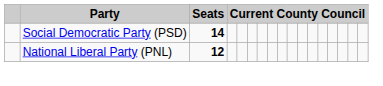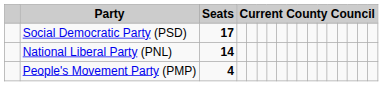Social Democratic Party (PSD) | Seats: 14 -> 17
National Liberal Party (PNL) | Seats: 12 -> 14
+ row: People's Movement Party (PMP) | 4
